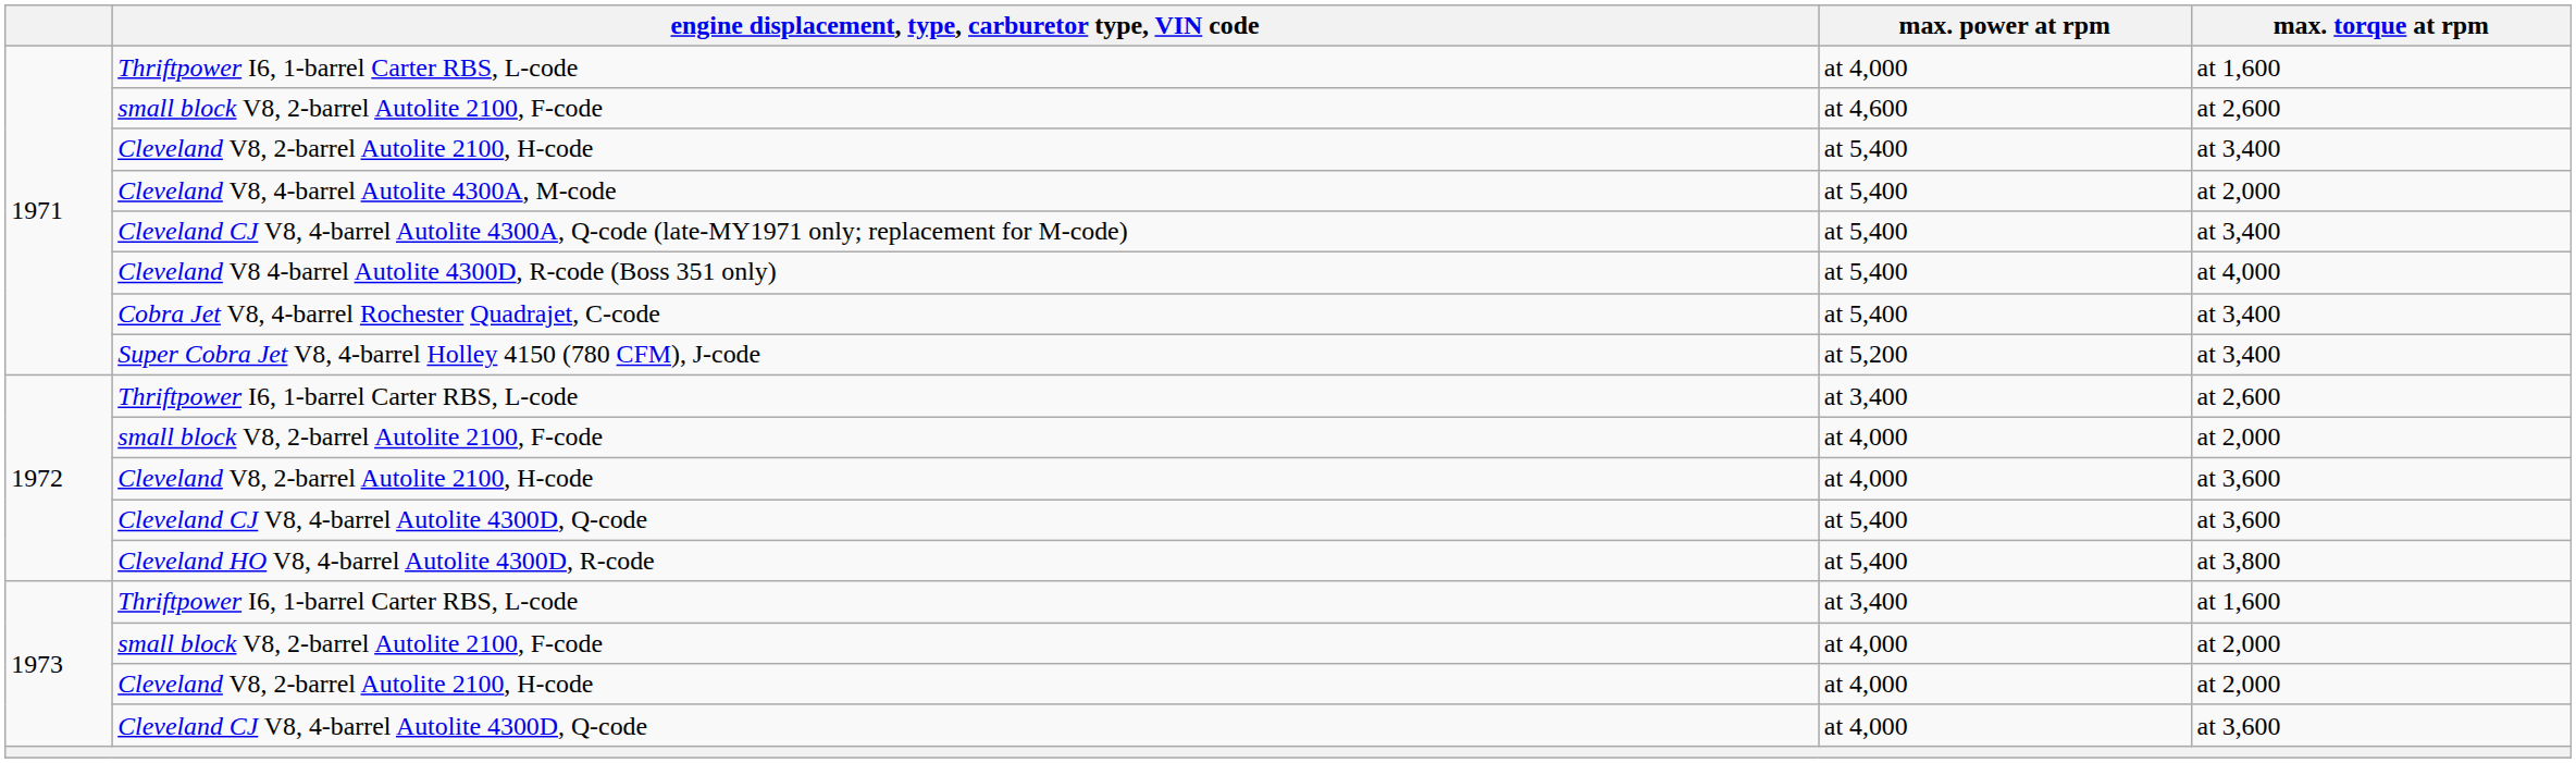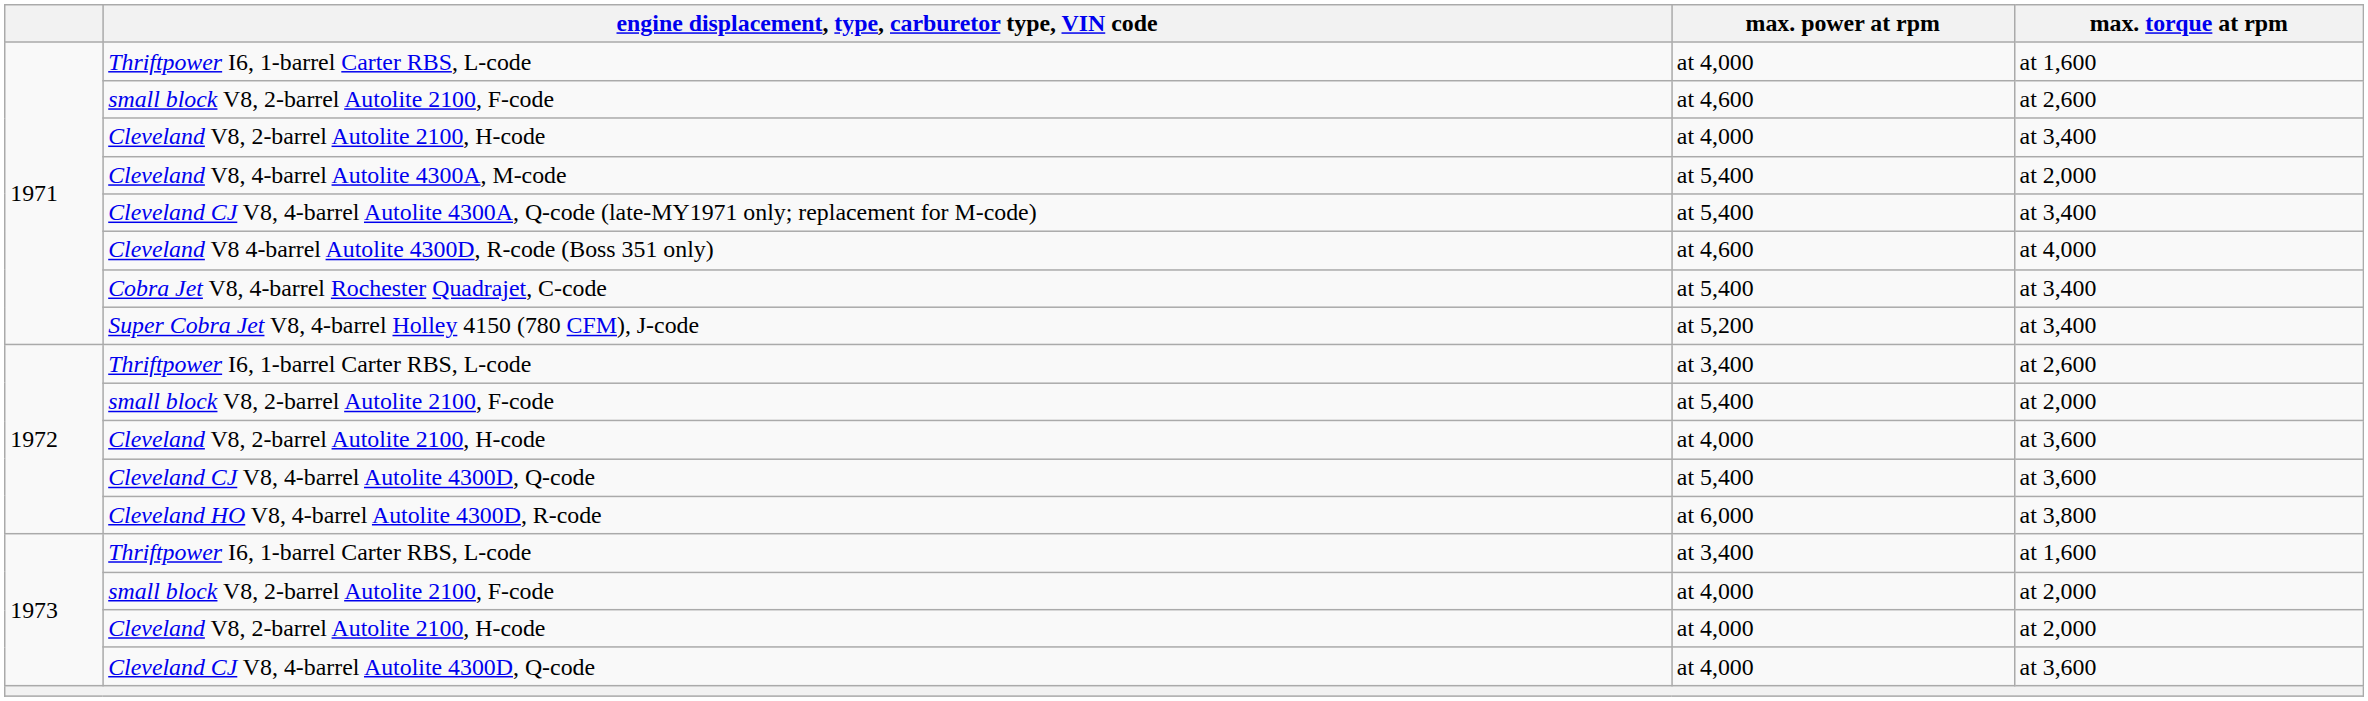1971 / Cleveland V8, 2-barrel Autolite 2100, H-code | max. power at rpm: at 5,400 -> at 4,000
Cleveland V8 4-barrel Autolite 4300D, R-code (Boss 351 only) | max. power at rpm: at 5,400 -> at 4,600
1972 / small block V8, 2-barrel Autolite 2100, F-code | max. power at rpm: at 4,000 -> at 5,400
Cleveland HO V8, 4-barrel Autolite 4300D, R-code | max. power at rpm: at 5,400 -> at 6,000
